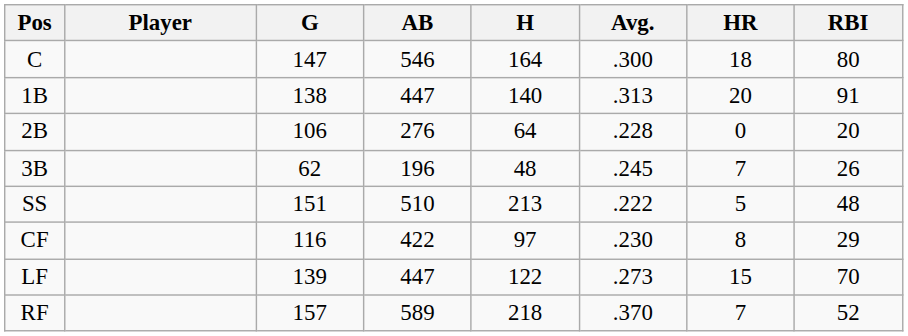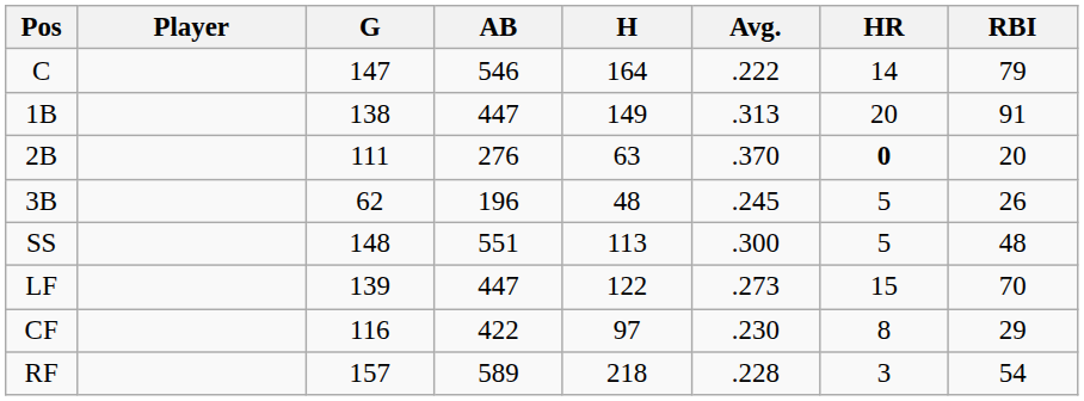C | Avg.: .300 -> .222
C | HR: 18 -> 14
C | RBI: 80 -> 79
1B | H: 140 -> 149
2B | G: 106 -> 111
2B | H: 64 -> 63
2B | Avg.: .228 -> .370
2B | HR: normal -> bold
3B | HR: 7 -> 5
SS | G: 151 -> 148
SS | AB: 510 -> 551
SS | H: 213 -> 113
SS | Avg.: .222 -> .300
rows swapped: LF <-> CF
RF | Avg.: .370 -> .228
RF | HR: 7 -> 3
RF | RBI: 52 -> 54
